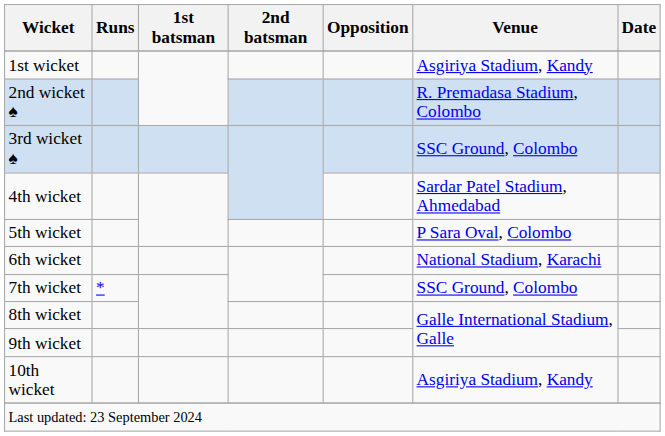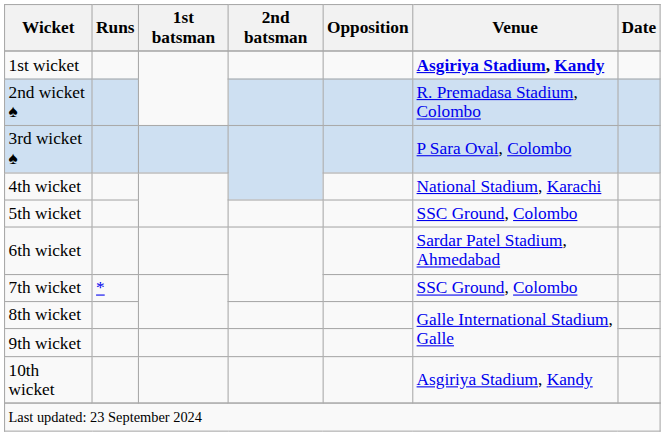1st wicket | Venue: normal -> bold
3rd wicket ♠ | Venue: SSC Ground, Colombo -> P Sara Oval, Colombo
4th wicket | Venue: Sardar Patel Stadium, Ahmedabad -> National Stadium, Karachi
5th wicket | Venue: P Sara Oval, Colombo -> SSC Ground, Colombo
6th wicket | Venue: National Stadium, Karachi -> Sardar Patel Stadium, Ahmedabad
